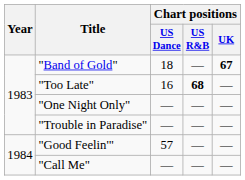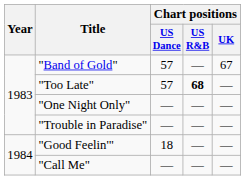"Band of Gold" | Chart positions / US Dance: 18 -> 57
"Band of Gold" | Chart positions / UK: bold -> normal
"Too Late" | Chart positions / US Dance: 16 -> 57
"Good Feelin'" | Chart positions / US Dance: 57 -> 18
